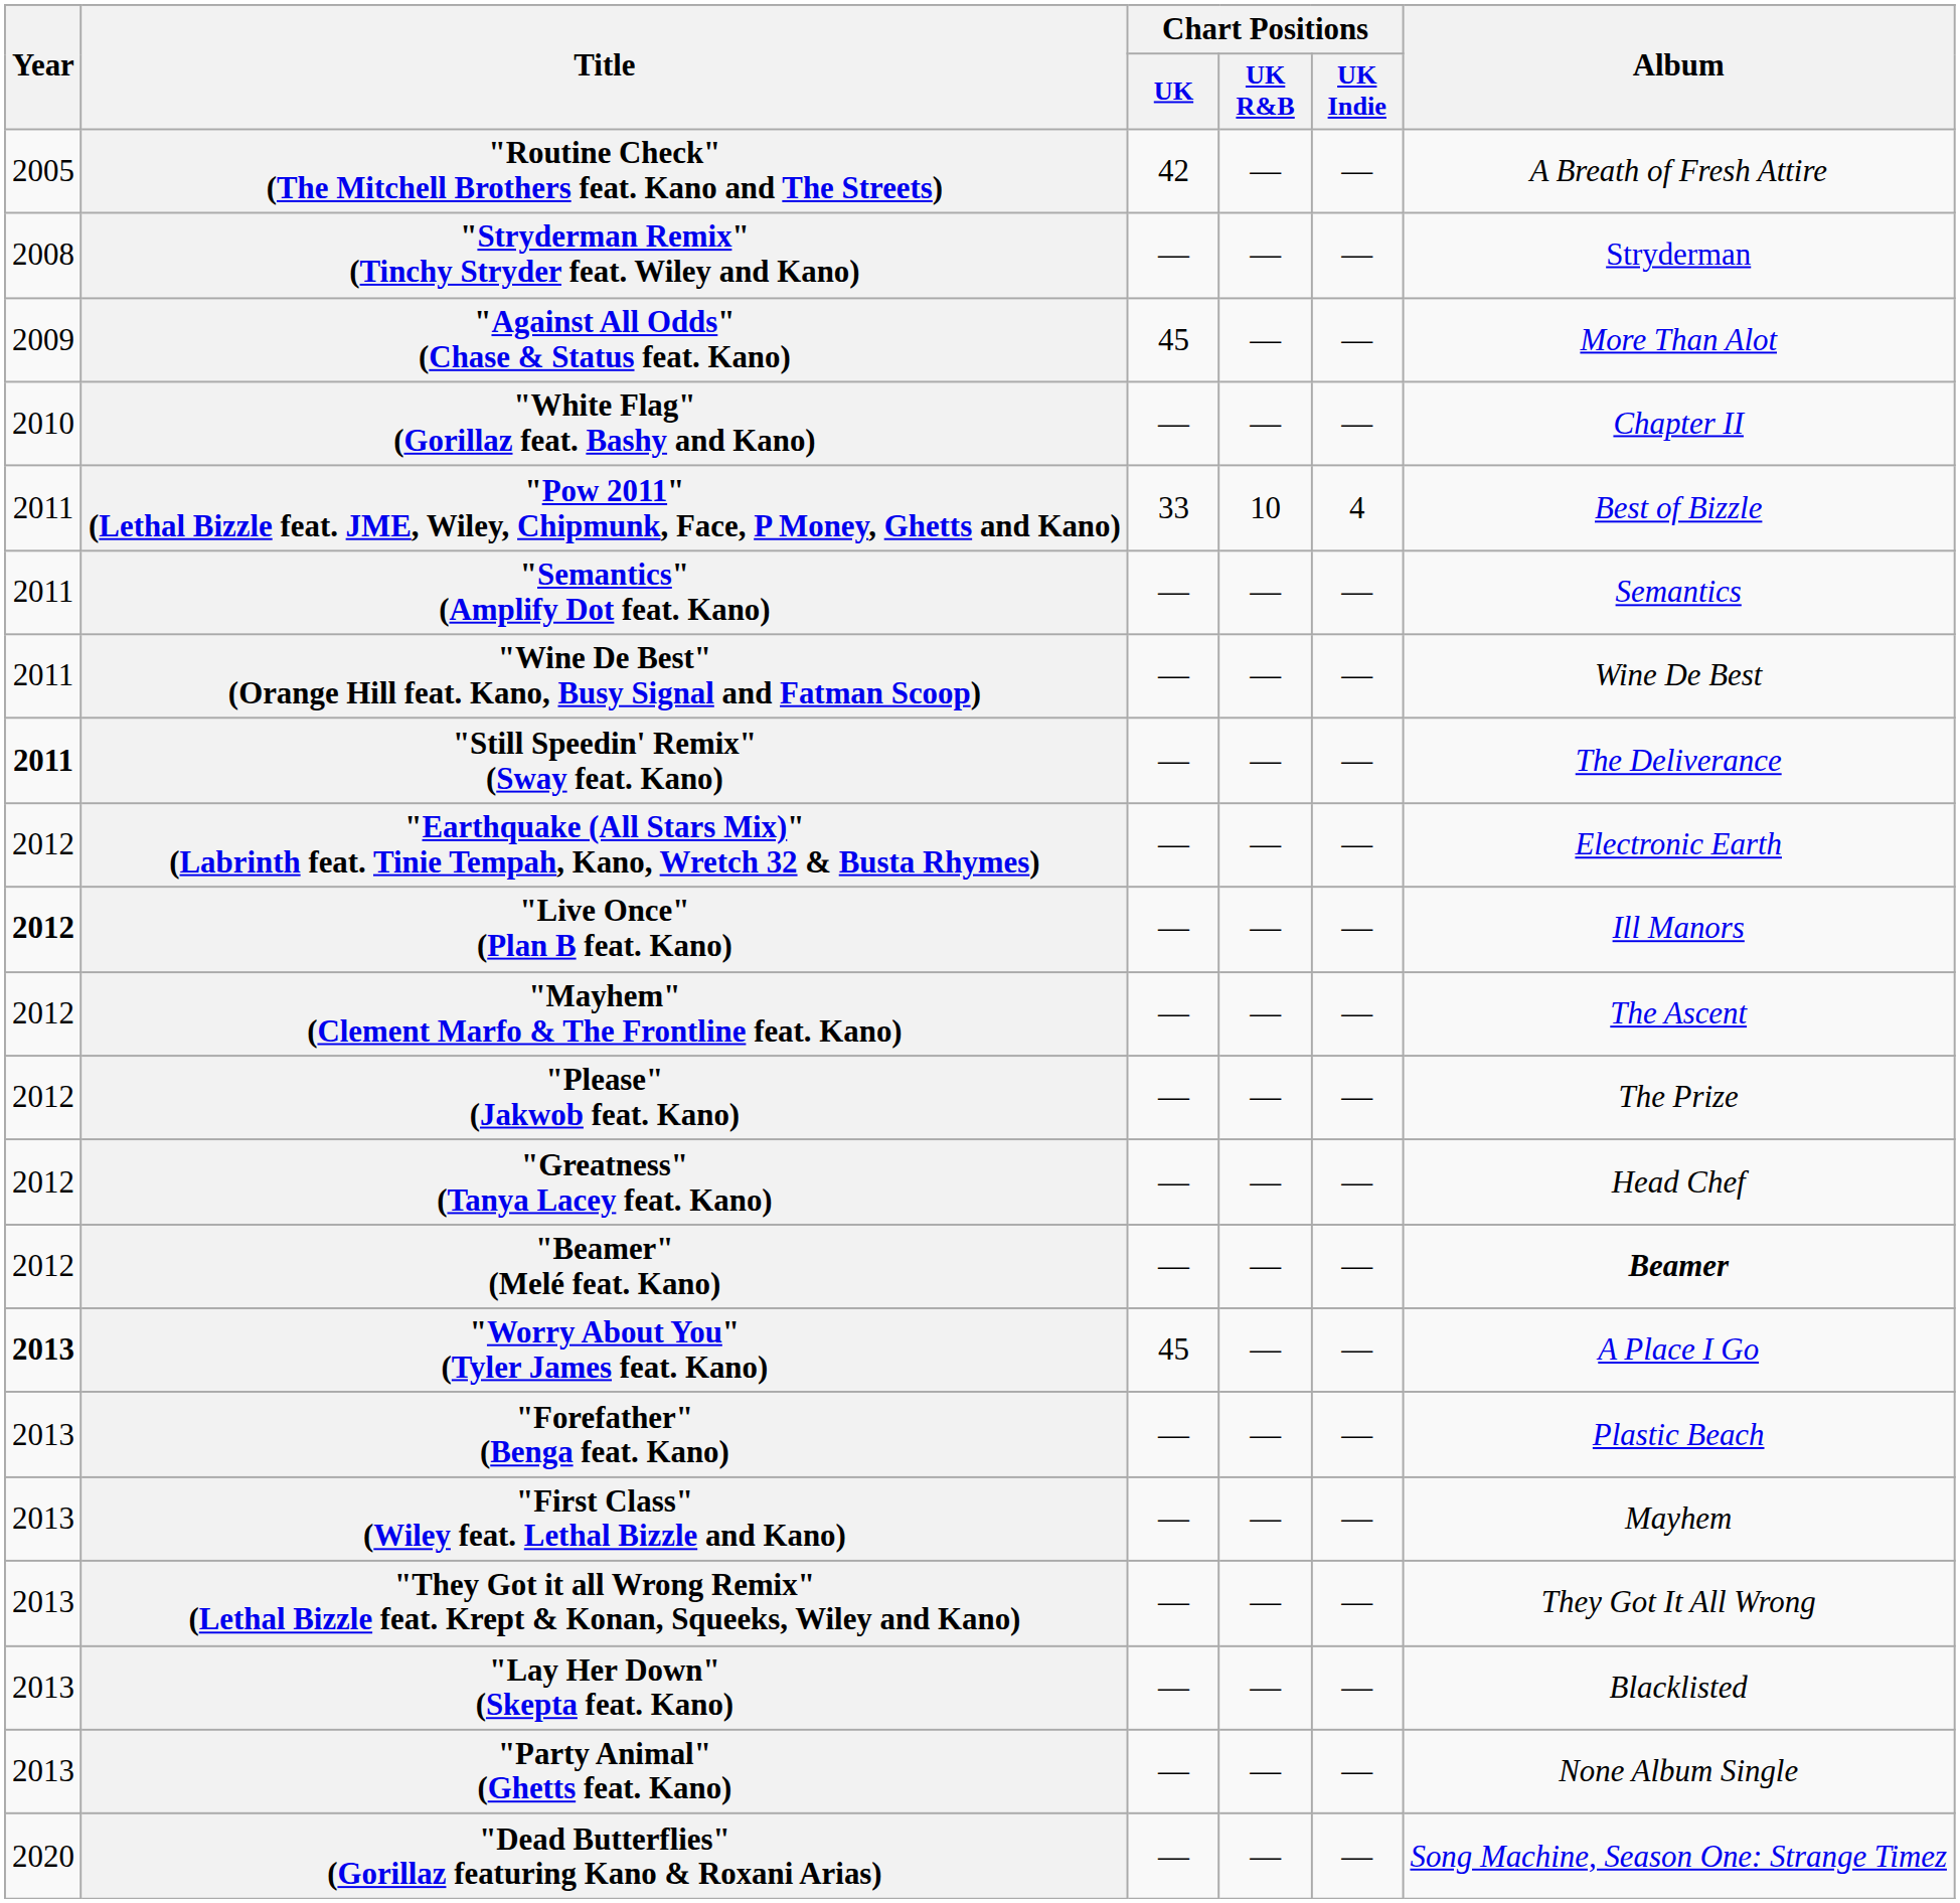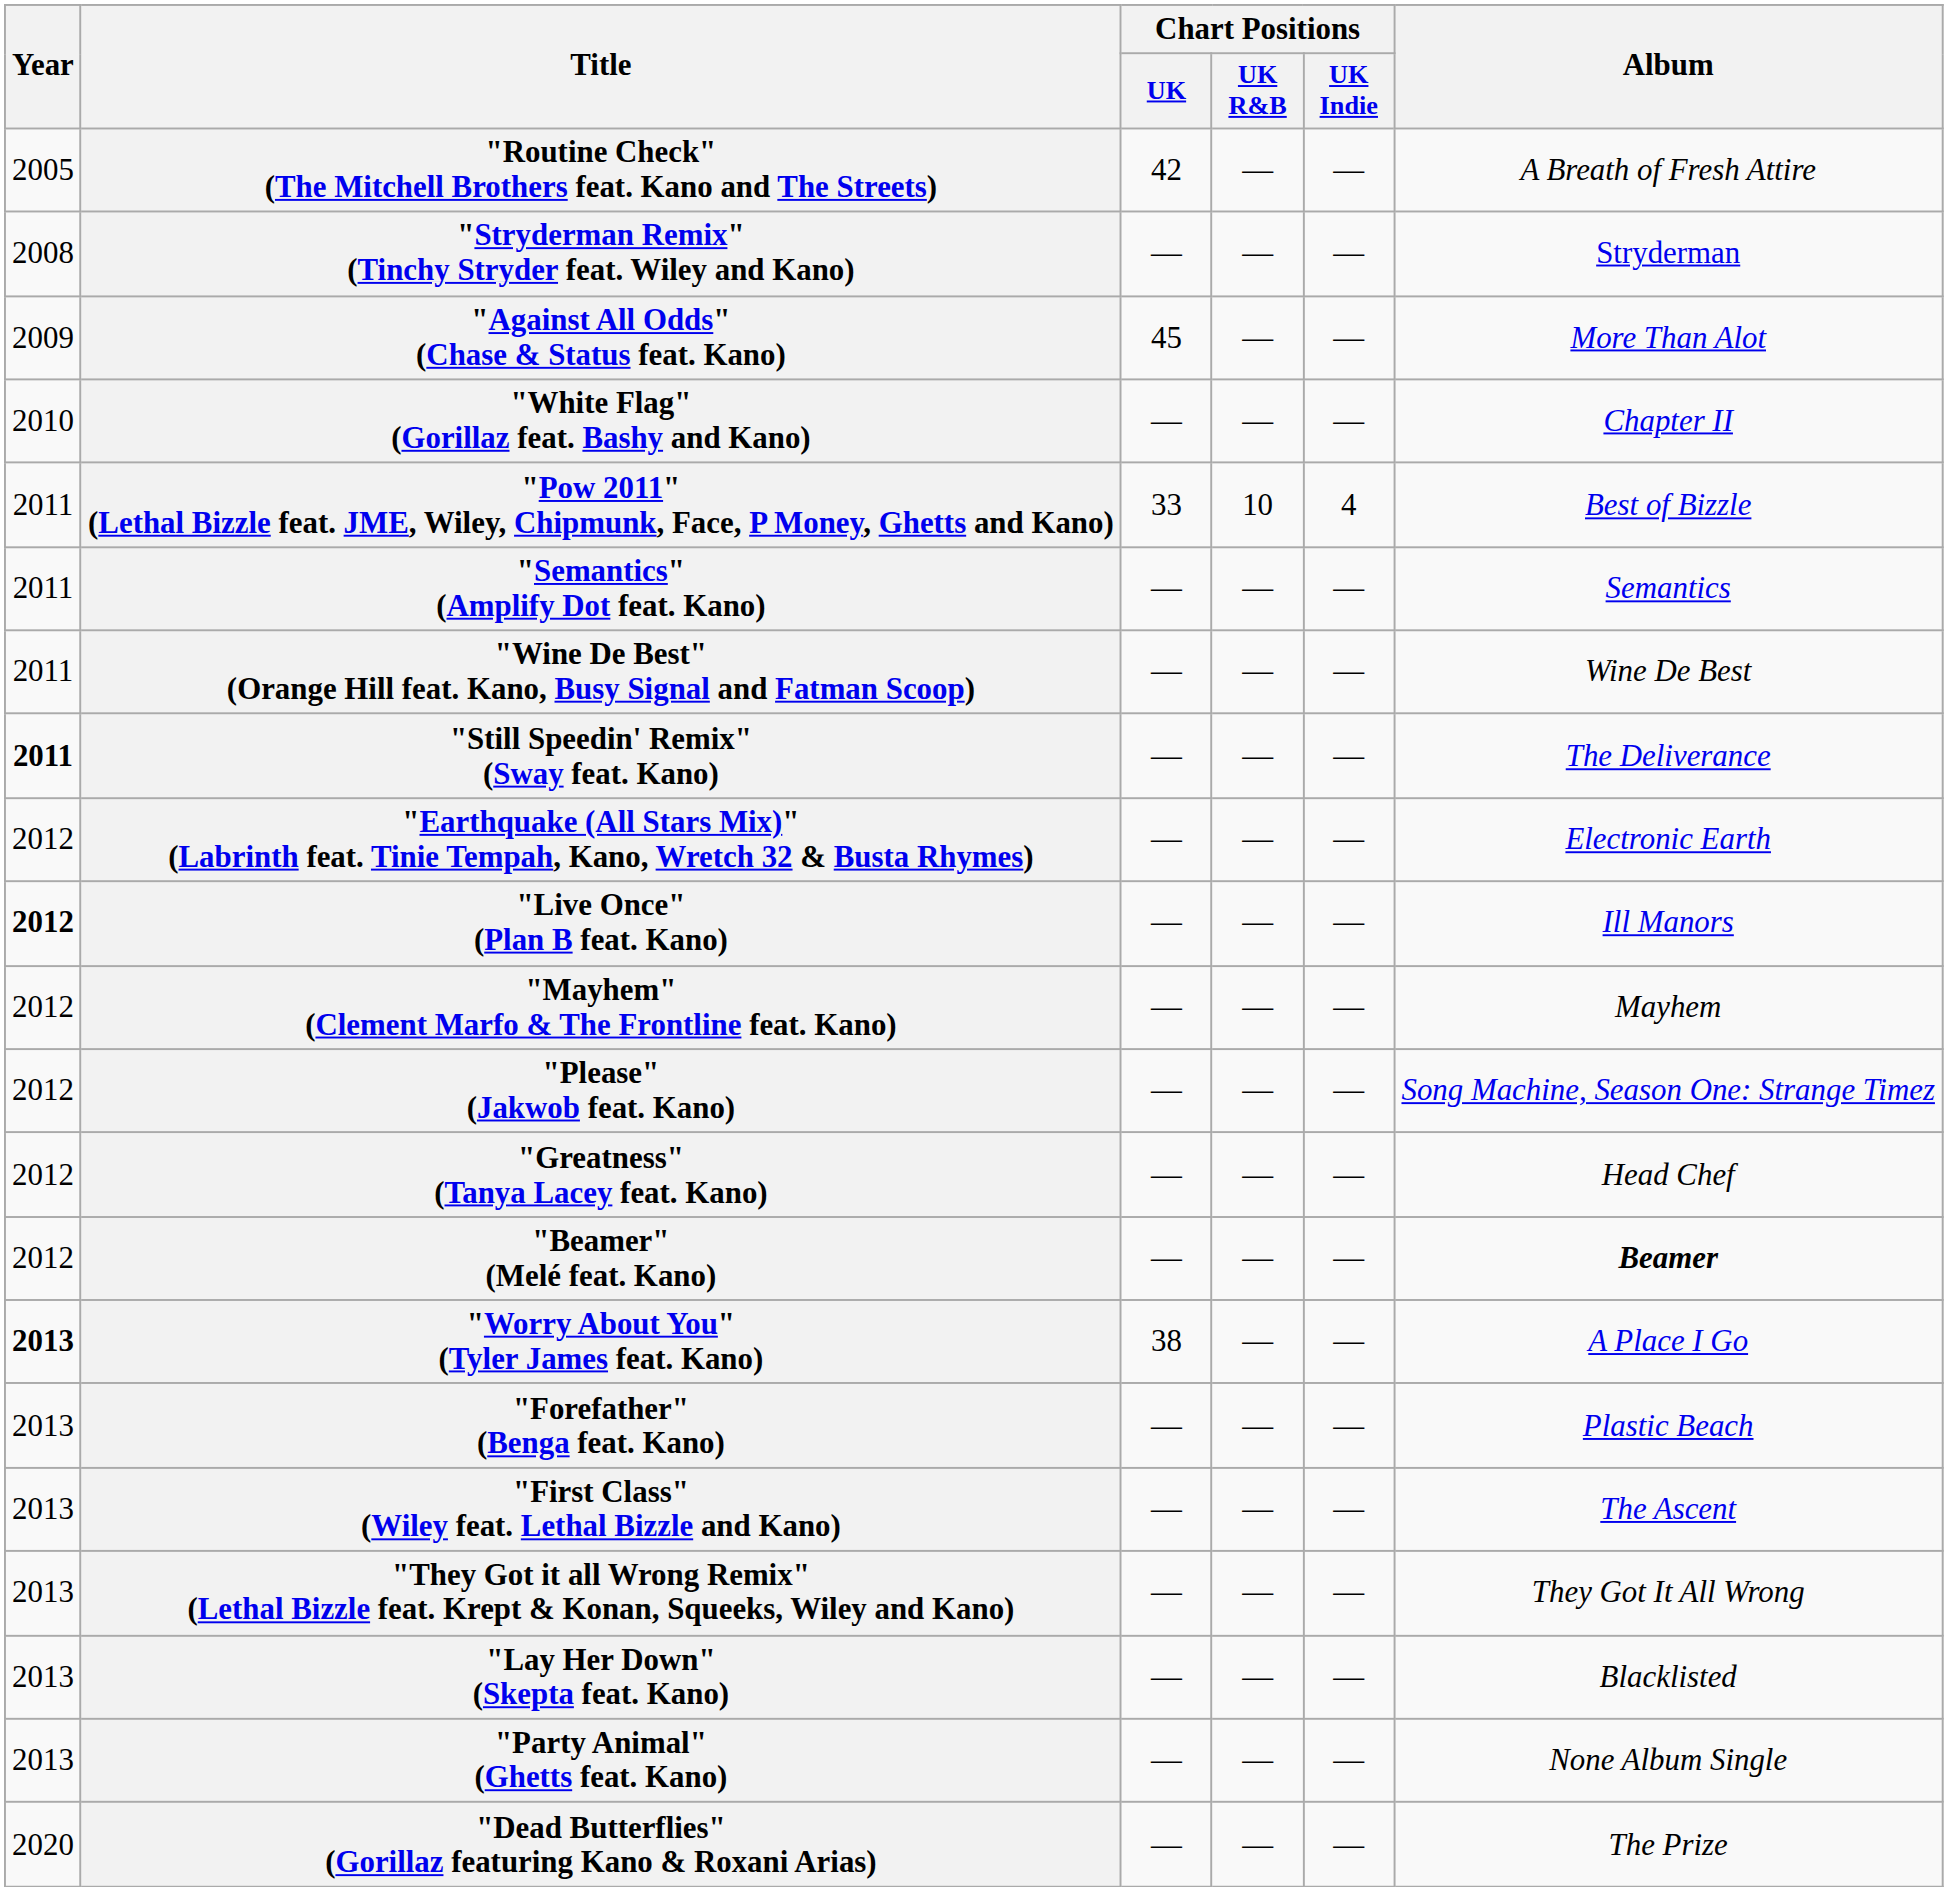"Mayhem" (Clement Marfo & The Frontline feat. Kano) | Album: The Ascent -> Mayhem
"Please" (Jakwob feat. Kano) | Album: The Prize -> Song Machine, Season One: Strange Timez
"Worry About You" (Tyler James feat. Kano) | Chart Positions / UK: 45 -> 38
"First Class" (Wiley feat. Lethal Bizzle and Kano) | Album: Mayhem -> The Ascent
"Dead Butterflies" (Gorillaz featuring Kano & Roxani Arias) | Album: Song Machine, Season One: Strange Timez -> The Prize
